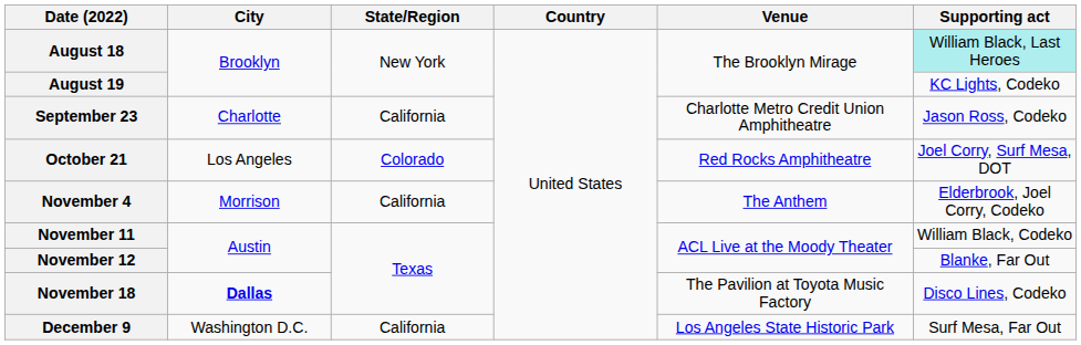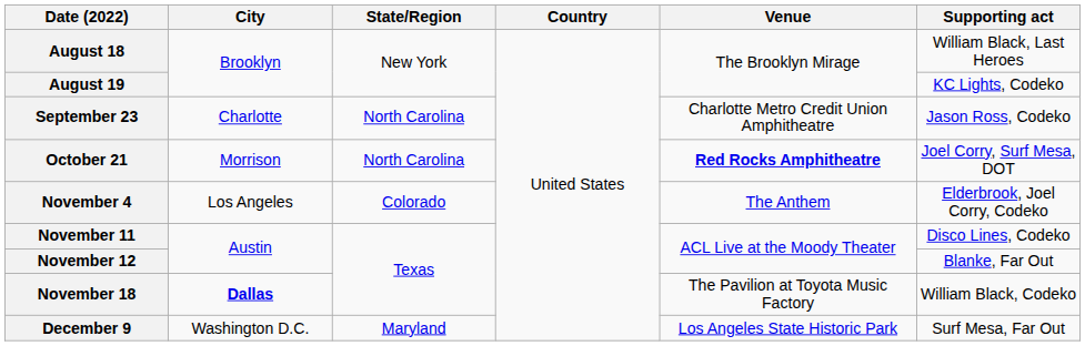August 18 | Supporting act: paleturquoise background -> no background
September 23 | State/Region: California -> North Carolina
October 21 | City: Los Angeles -> Morrison
October 21 | State/Region: Colorado -> North Carolina
October 21 | Venue: normal -> bold
November 4 | City: Morrison -> Los Angeles
November 4 | State/Region: California -> Colorado
November 11 | Supporting act: William Black, Codeko -> Disco Lines, Codeko
November 18 | Supporting act: Disco Lines, Codeko -> William Black, Codeko
December 9 | State/Region: California -> Maryland
